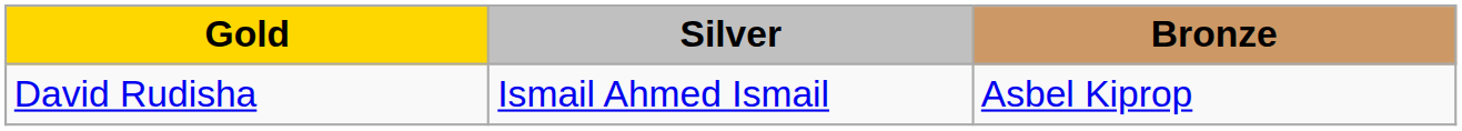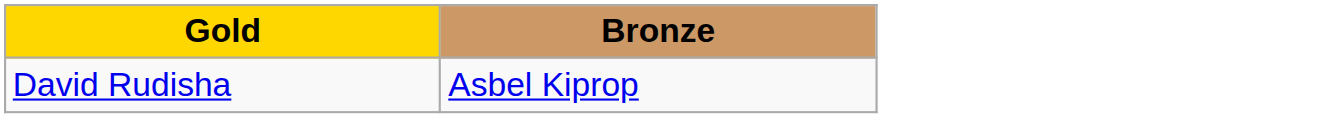- column: Silver | Ismail Ahmed Ismail
